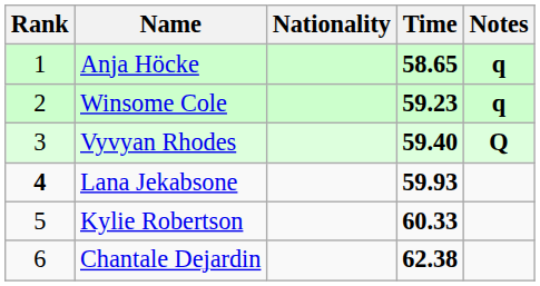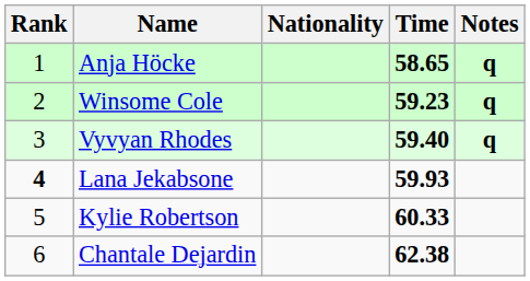Vyvyan Rhodes | Notes: Q -> q
